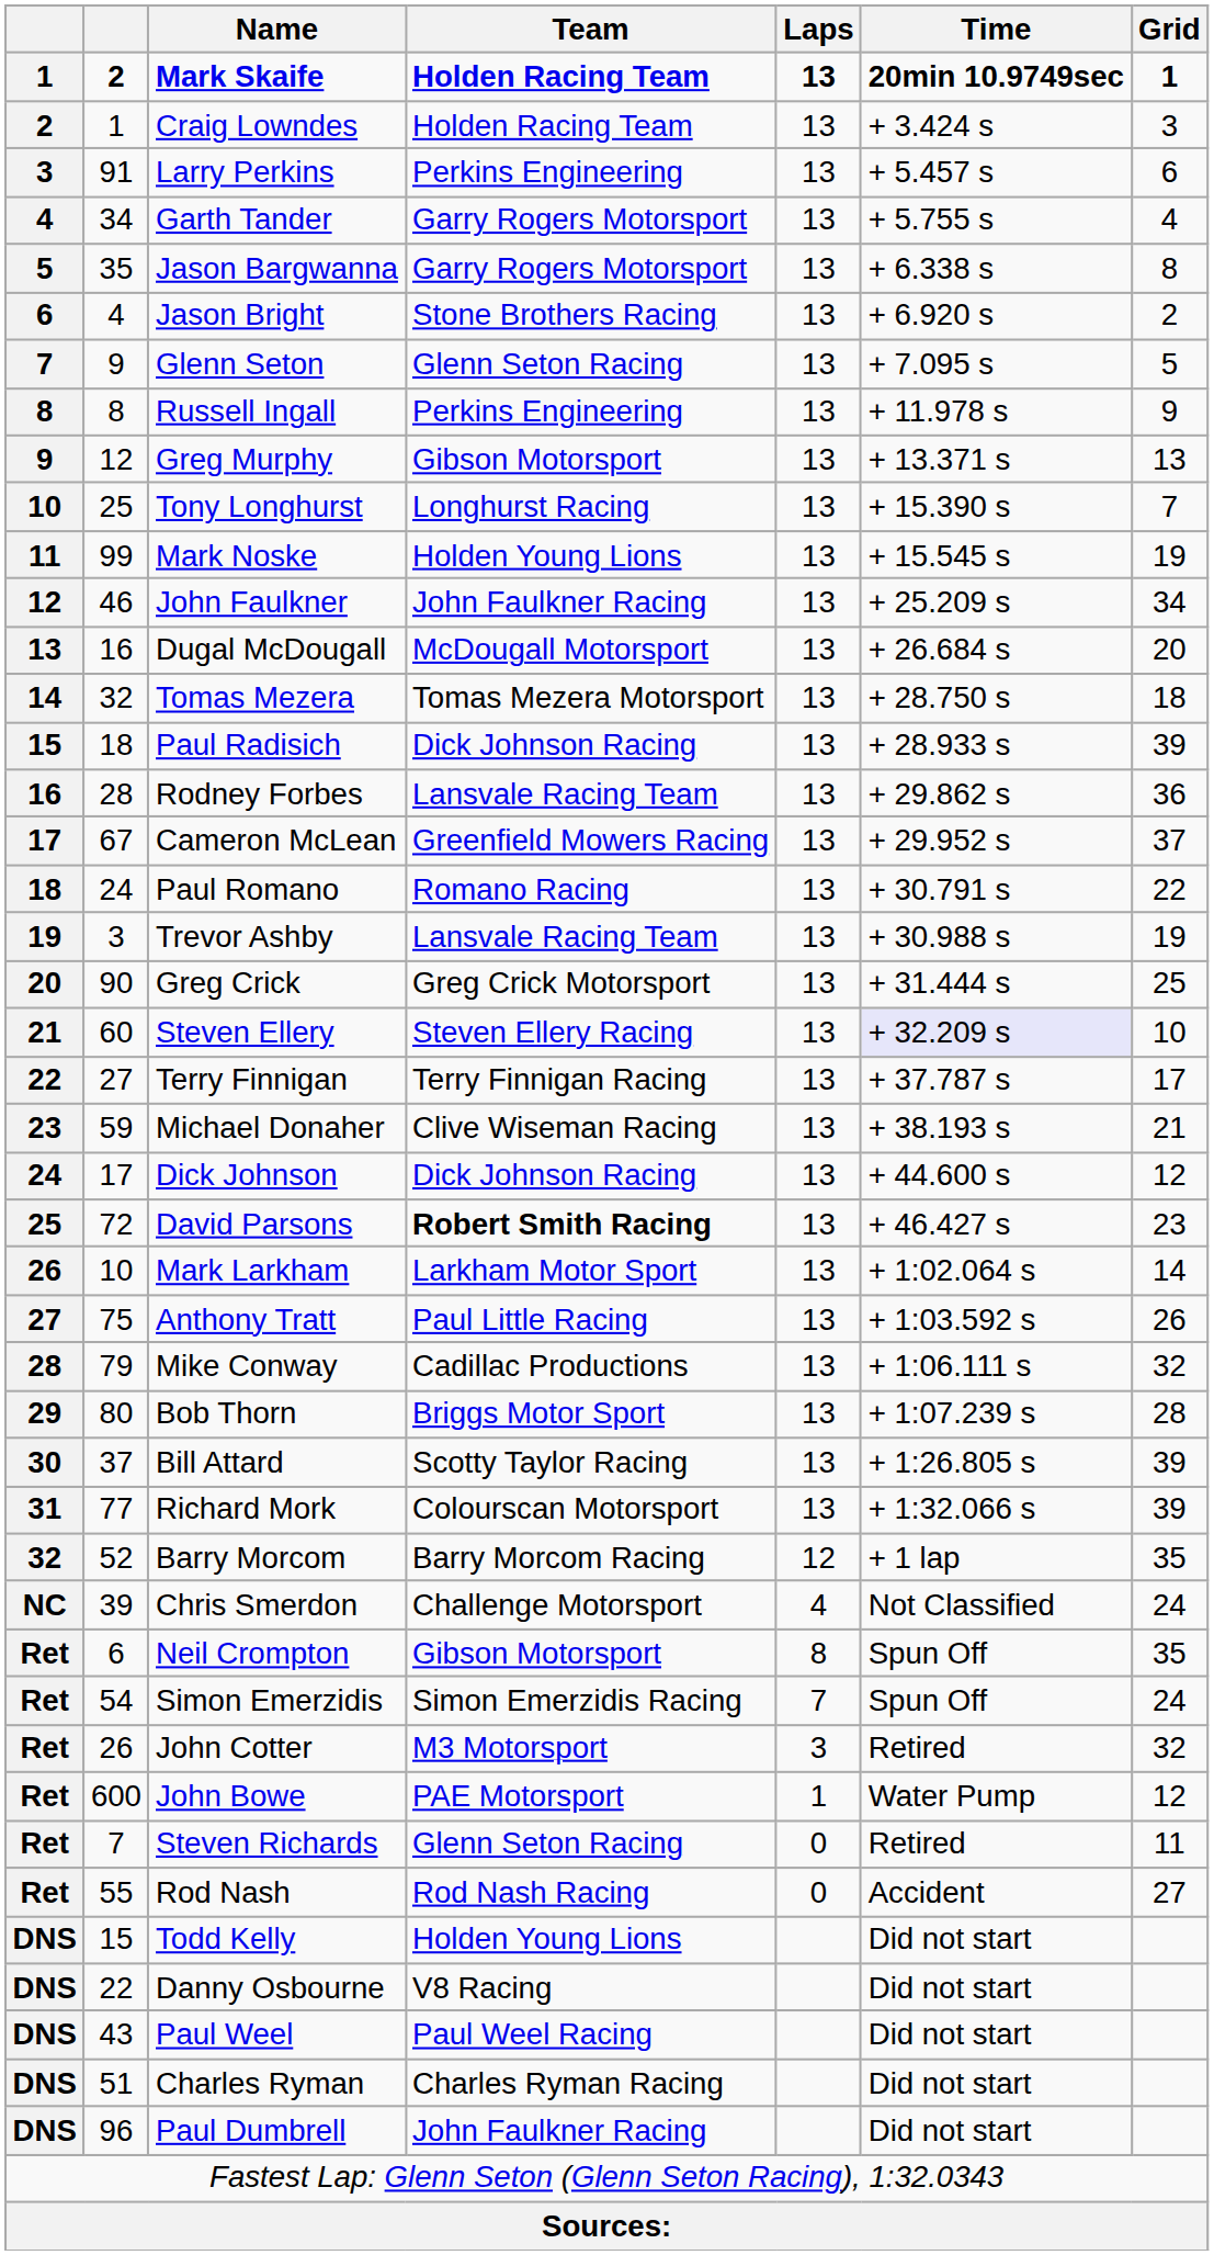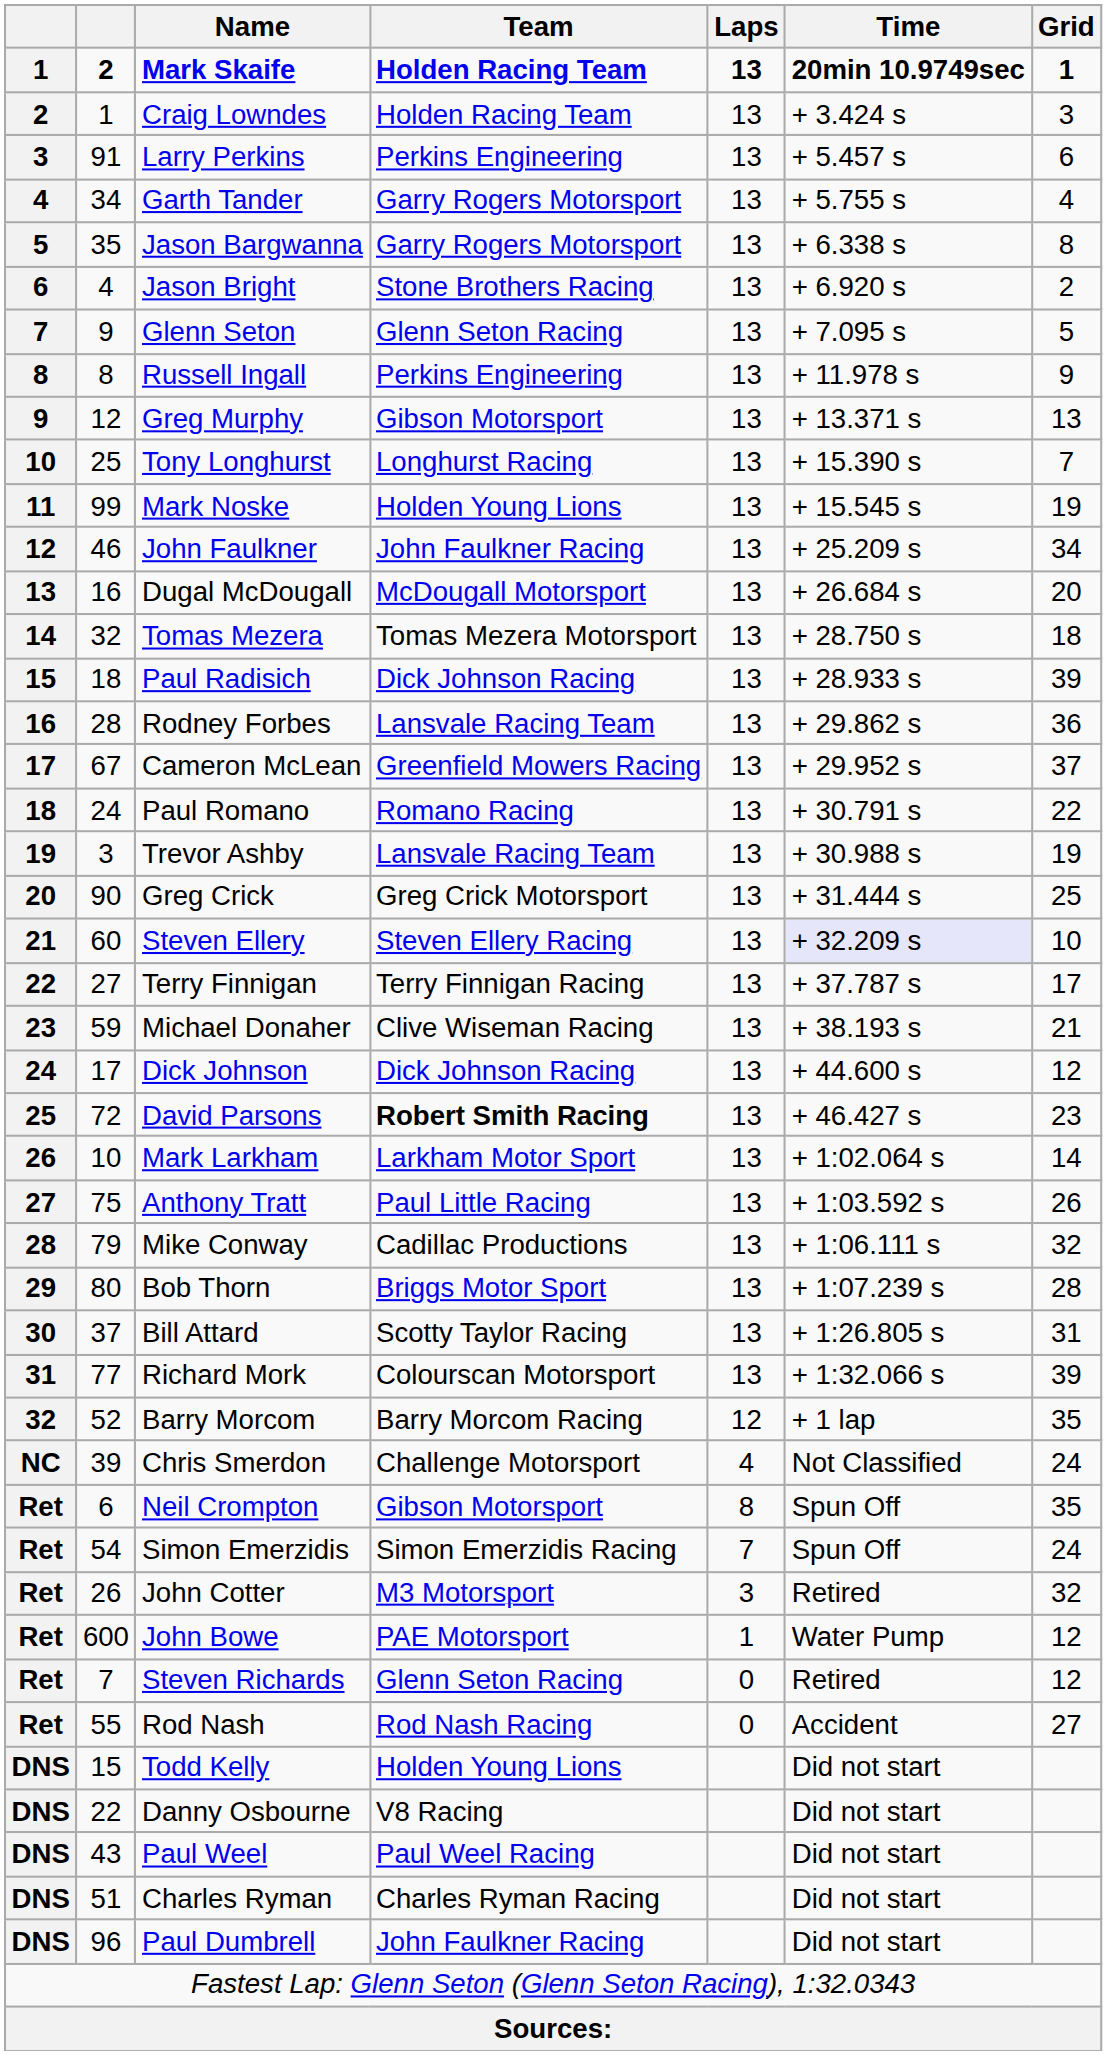Bill Attard | Grid: 39 -> 31
Steven Richards | Grid: 11 -> 12
